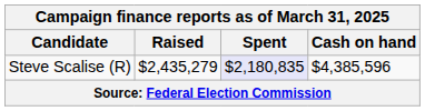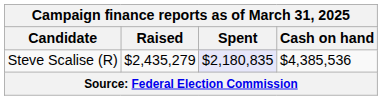Steve Scalise (R) | Cash on hand: $4,385,596 -> $4,385,536
